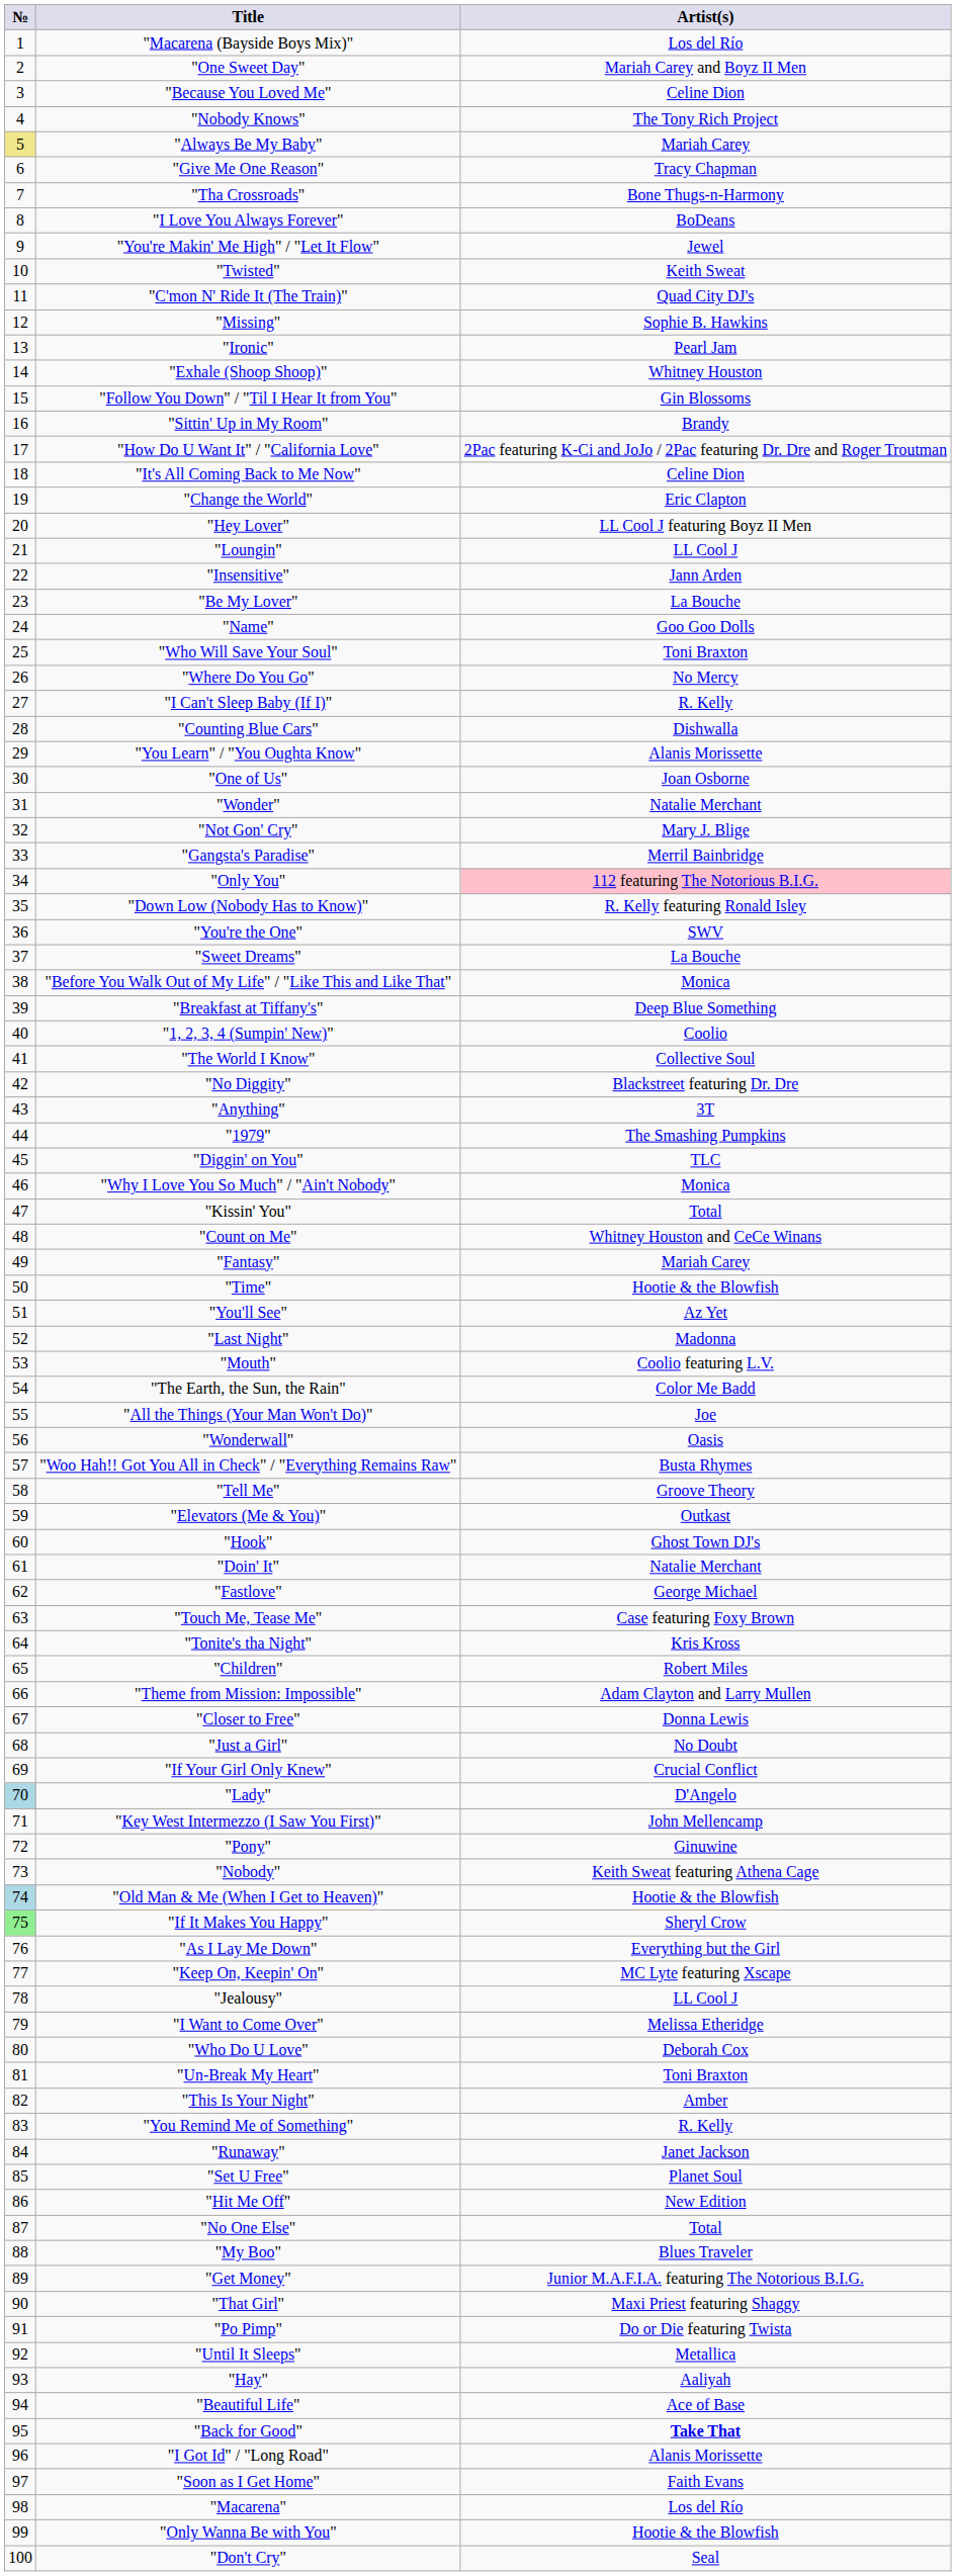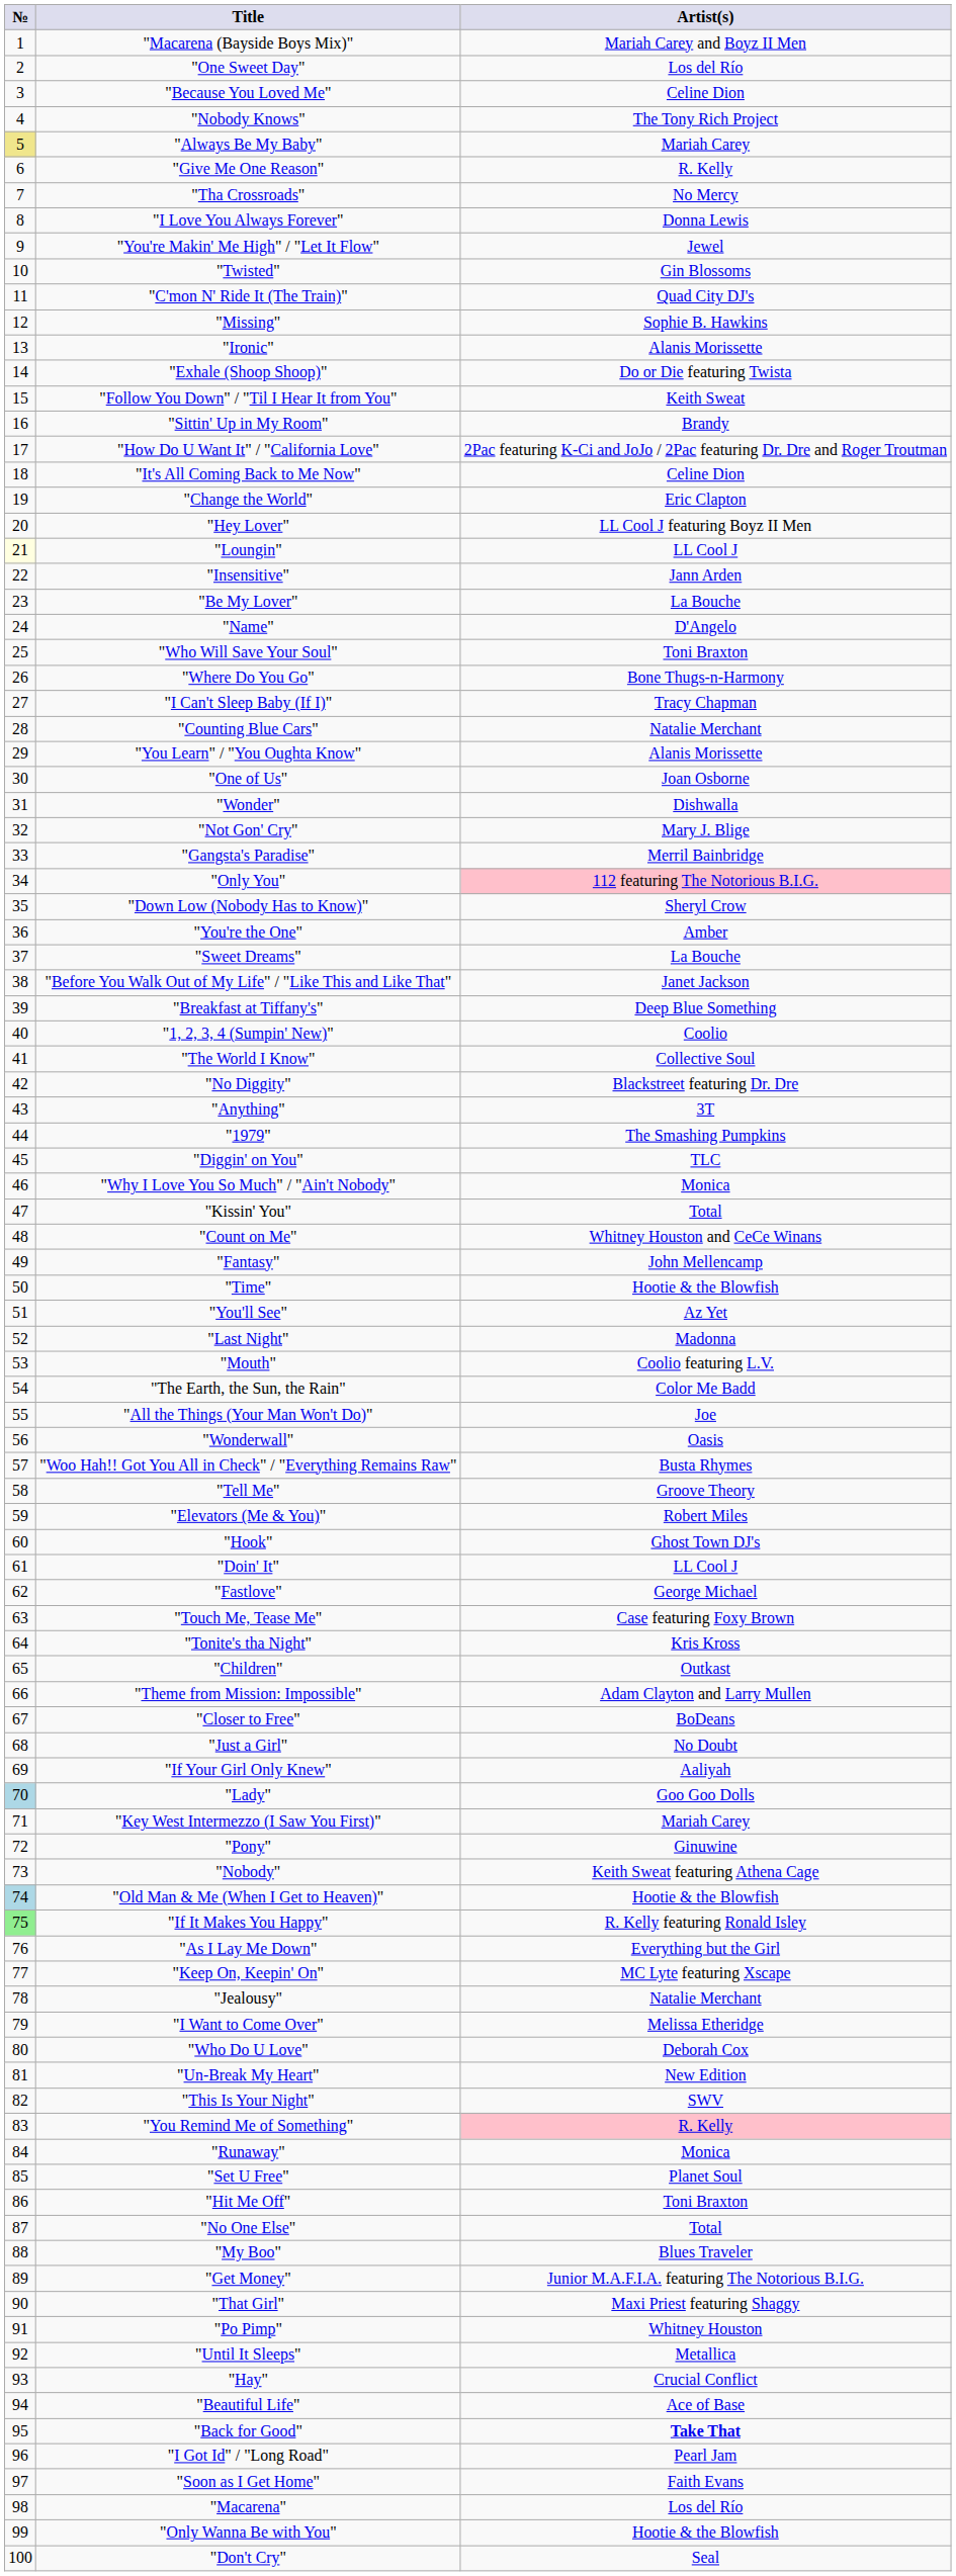"Macarena (Bayside Boys Mix)" | Artist(s): Los del Río -> Mariah Carey and Boyz II Men
"One Sweet Day" | Artist(s): Mariah Carey and Boyz II Men -> Los del Río
"Give Me One Reason" | Artist(s): Tracy Chapman -> R. Kelly
"Tha Crossroads" | Artist(s): Bone Thugs-n-Harmony -> No Mercy
"I Love You Always Forever" | Artist(s): BoDeans -> Donna Lewis
"Twisted" | Artist(s): Keith Sweat -> Gin Blossoms
"Ironic" | Artist(s): Pearl Jam -> Alanis Morissette
"Exhale (Shoop Shoop)" | Artist(s): Whitney Houston -> Do or Die featuring Twista
"Follow You Down" / "Til I Hear It from You" | Artist(s): Gin Blossoms -> Keith Sweat
"Loungin" | №: no background -> lightyellow background
"Name" | Artist(s): Goo Goo Dolls -> D'Angelo
"Where Do You Go" | Artist(s): No Mercy -> Bone Thugs-n-Harmony
"I Can't Sleep Baby (If I)" | Artist(s): R. Kelly -> Tracy Chapman
"Counting Blue Cars" | Artist(s): Dishwalla -> Natalie Merchant
"Wonder" | Artist(s): Natalie Merchant -> Dishwalla
"Down Low (Nobody Has to Know)" | Artist(s): R. Kelly featuring Ronald Isley -> Sheryl Crow
"You're the One" | Artist(s): SWV -> Amber
"Before You Walk Out of My Life" / "Like This and Like That" | Artist(s): Monica -> Janet Jackson
"Fantasy" | Artist(s): Mariah Carey -> John Mellencamp
"Elevators (Me & You)" | Artist(s): Outkast -> Robert Miles
"Doin' It" | Artist(s): Natalie Merchant -> LL Cool J
"Children" | Artist(s): Robert Miles -> Outkast
"Closer to Free" | Artist(s): Donna Lewis -> BoDeans
"If Your Girl Only Knew" | Artist(s): Crucial Conflict -> Aaliyah
"Lady" | Artist(s): D'Angelo -> Goo Goo Dolls
"Key West Intermezzo (I Saw You First)" | Artist(s): John Mellencamp -> Mariah Carey
"If It Makes You Happy" | Artist(s): Sheryl Crow -> R. Kelly featuring Ronald Isley
"Jealousy" | Artist(s): LL Cool J -> Natalie Merchant
"Un-Break My Heart" | Artist(s): Toni Braxton -> New Edition
"This Is Your Night" | Artist(s): Amber -> SWV
"You Remind Me of Something" | Artist(s): no background -> pink background
"Runaway" | Artist(s): Janet Jackson -> Monica
"Hit Me Off" | Artist(s): New Edition -> Toni Braxton
"Po Pimp" | Artist(s): Do or Die featuring Twista -> Whitney Houston
"Hay" | Artist(s): Aaliyah -> Crucial Conflict
"I Got Id" / "Long Road" | Artist(s): Alanis Morissette -> Pearl Jam
